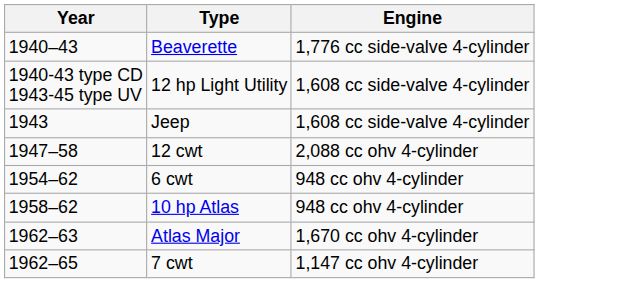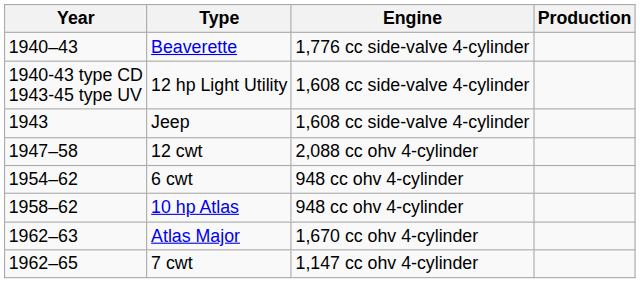+ column: Production
